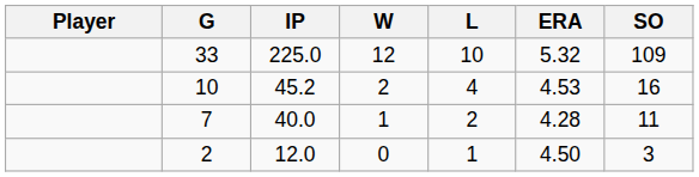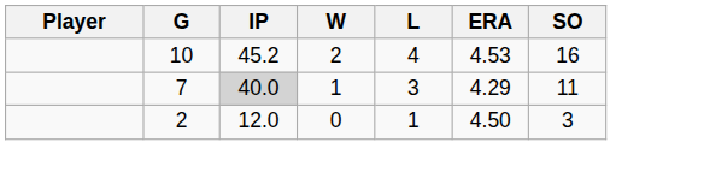- row: 33 | 225.0 | 12 | 10 | 5.32 | 109
7 | IP: no background -> lightgrey background
7 | L: 2 -> 3
7 | ERA: 4.28 -> 4.29
